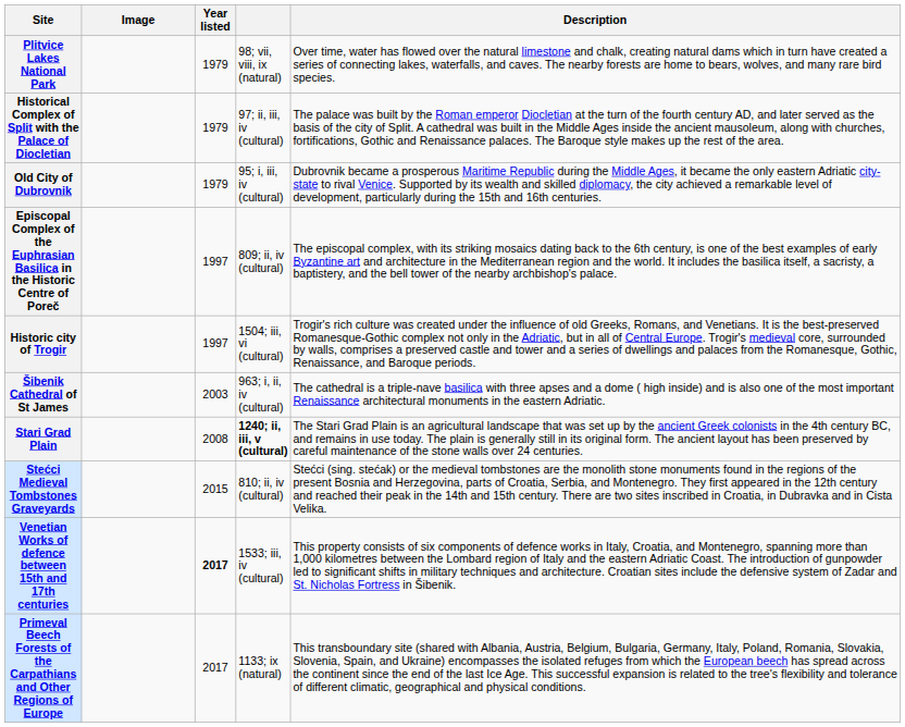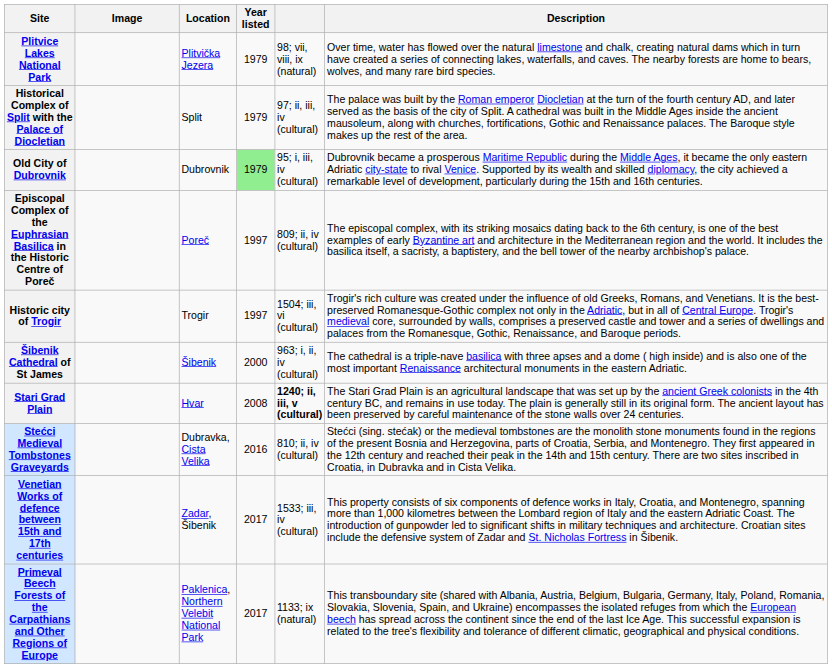+ column: Location | Plitvička Jezera | Split | Dubrovnik | Poreč | Trogir | Šibenik | Hvar | Dubravka, Cista Velika | Zadar, Šibenik | Paklenica, Northern Velebit National Park
Old City of Dubrovnik | Year listed: no background -> lightgreen background
Šibenik Cathedral of St James | Year listed: 2003 -> 2000
Stećci Medieval Tombstones Graveyards | Year listed: 2015 -> 2016
Venetian Works of defence between 15th and 17th centuries | Year listed: bold -> normal
